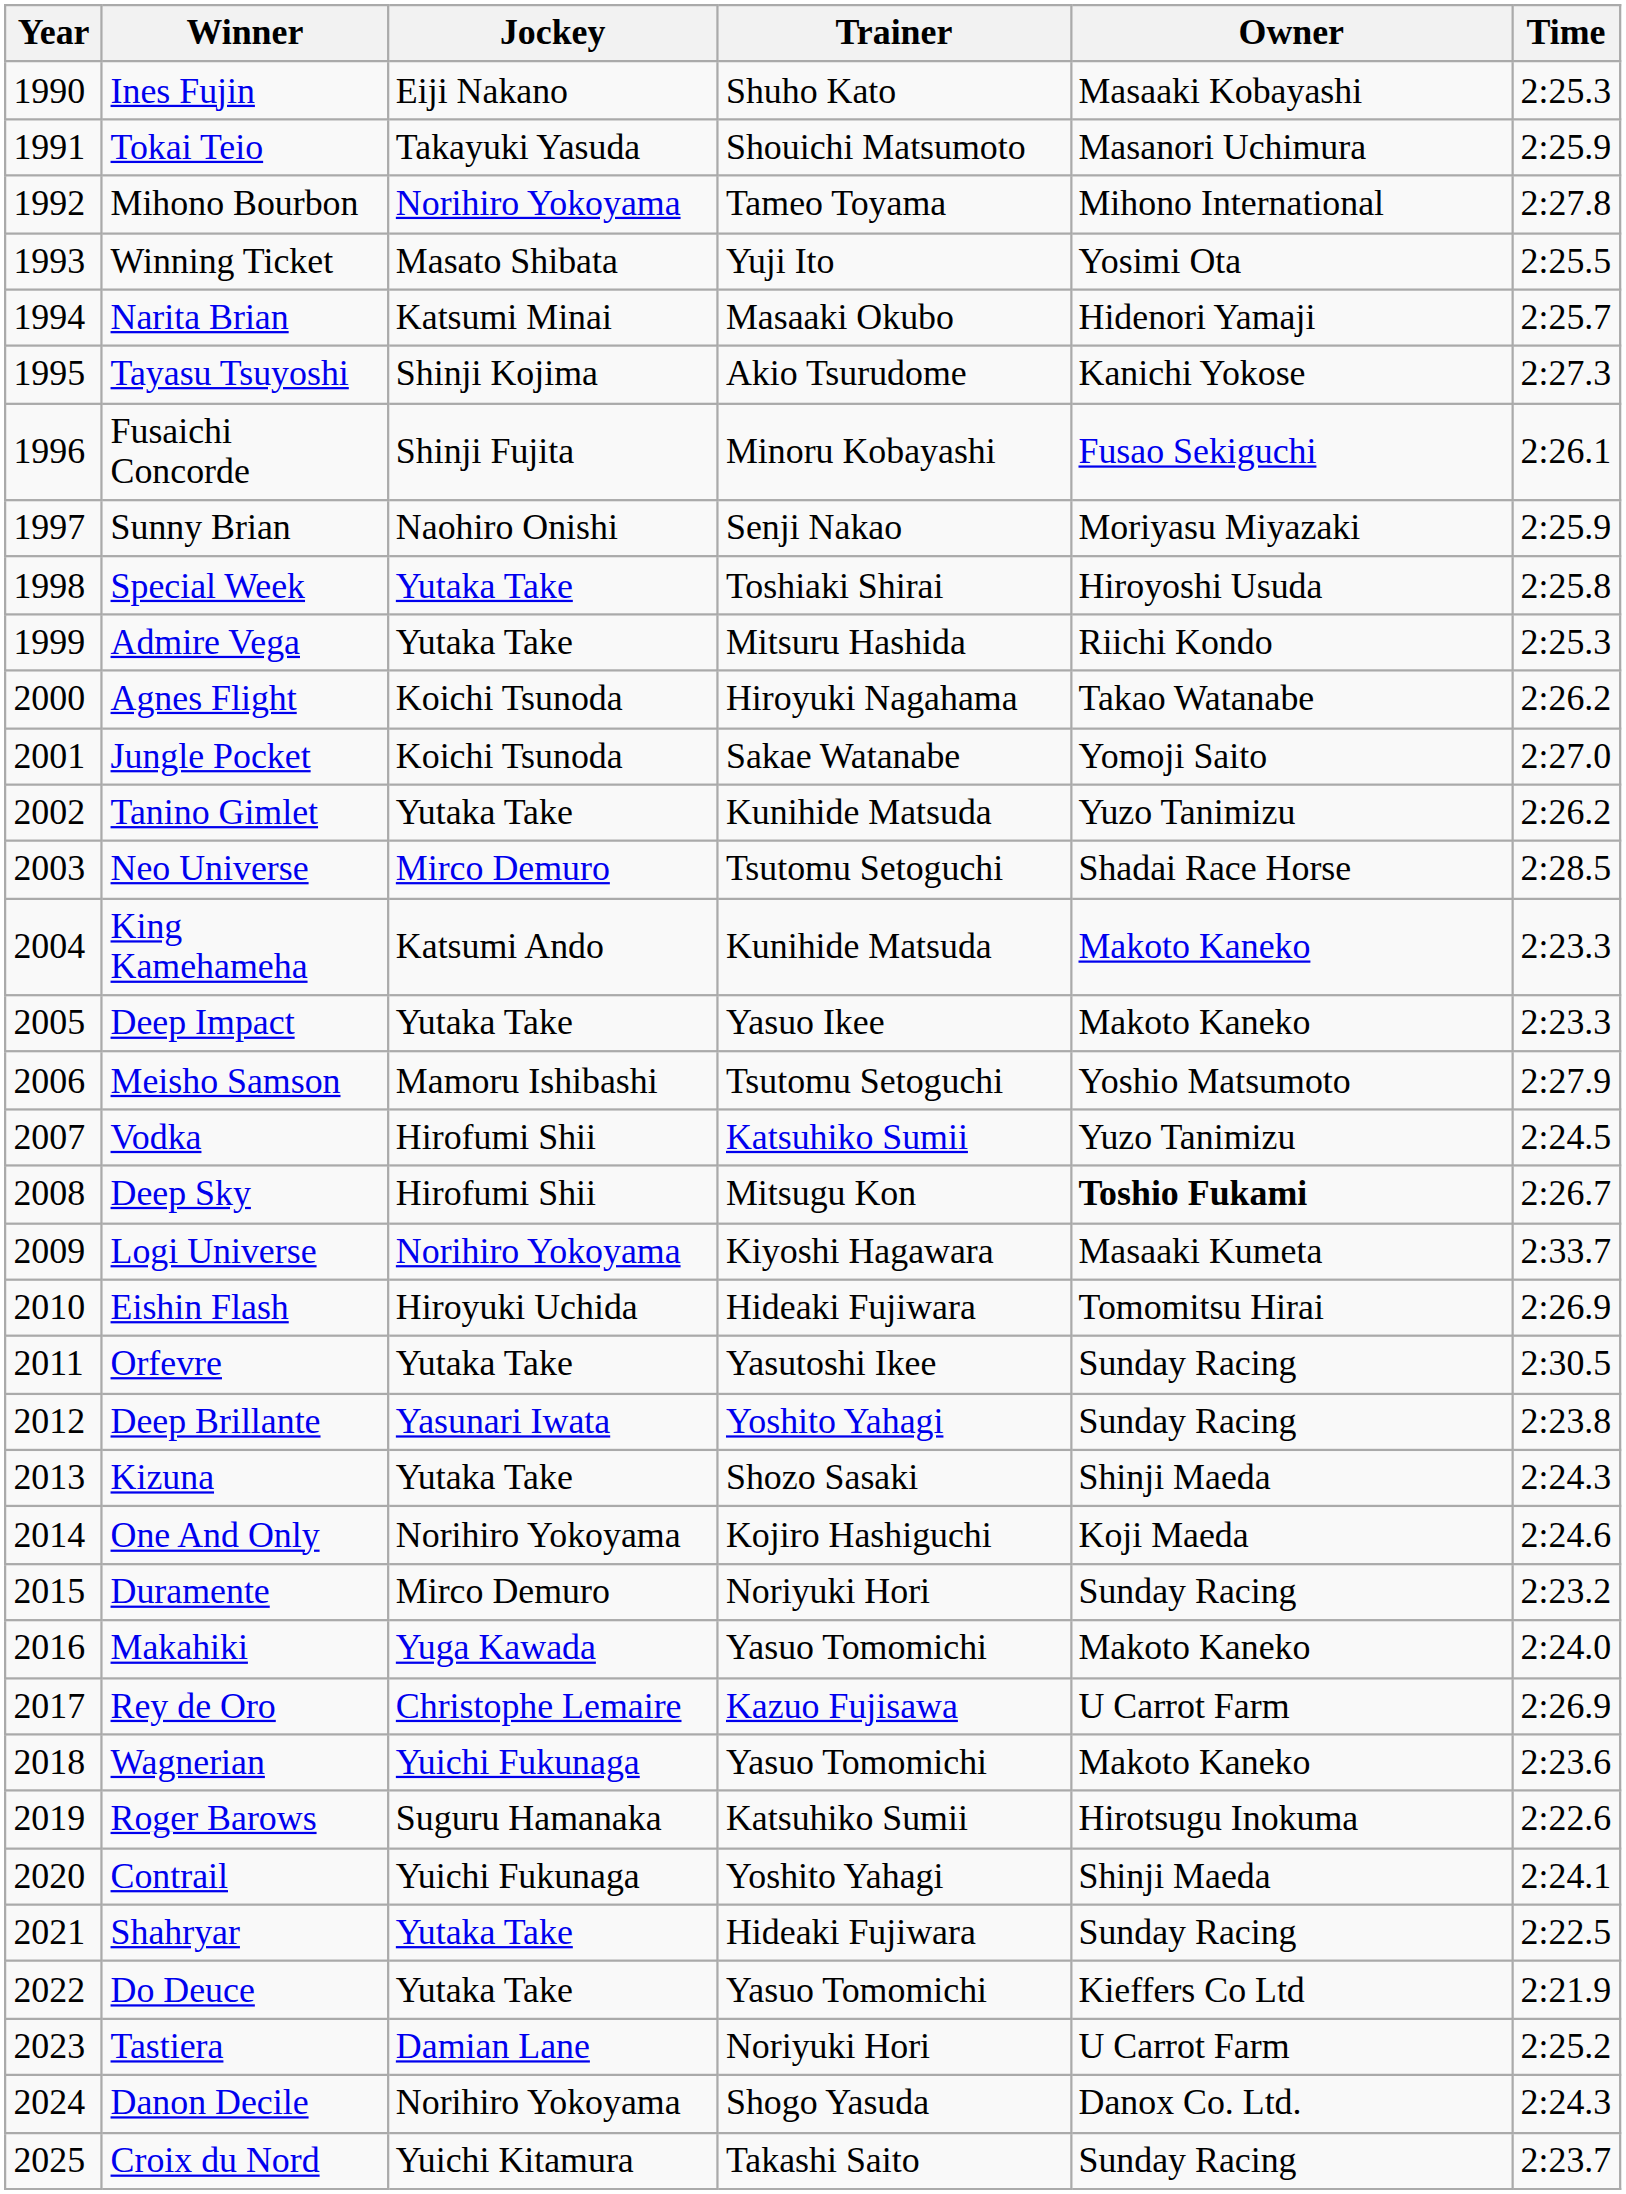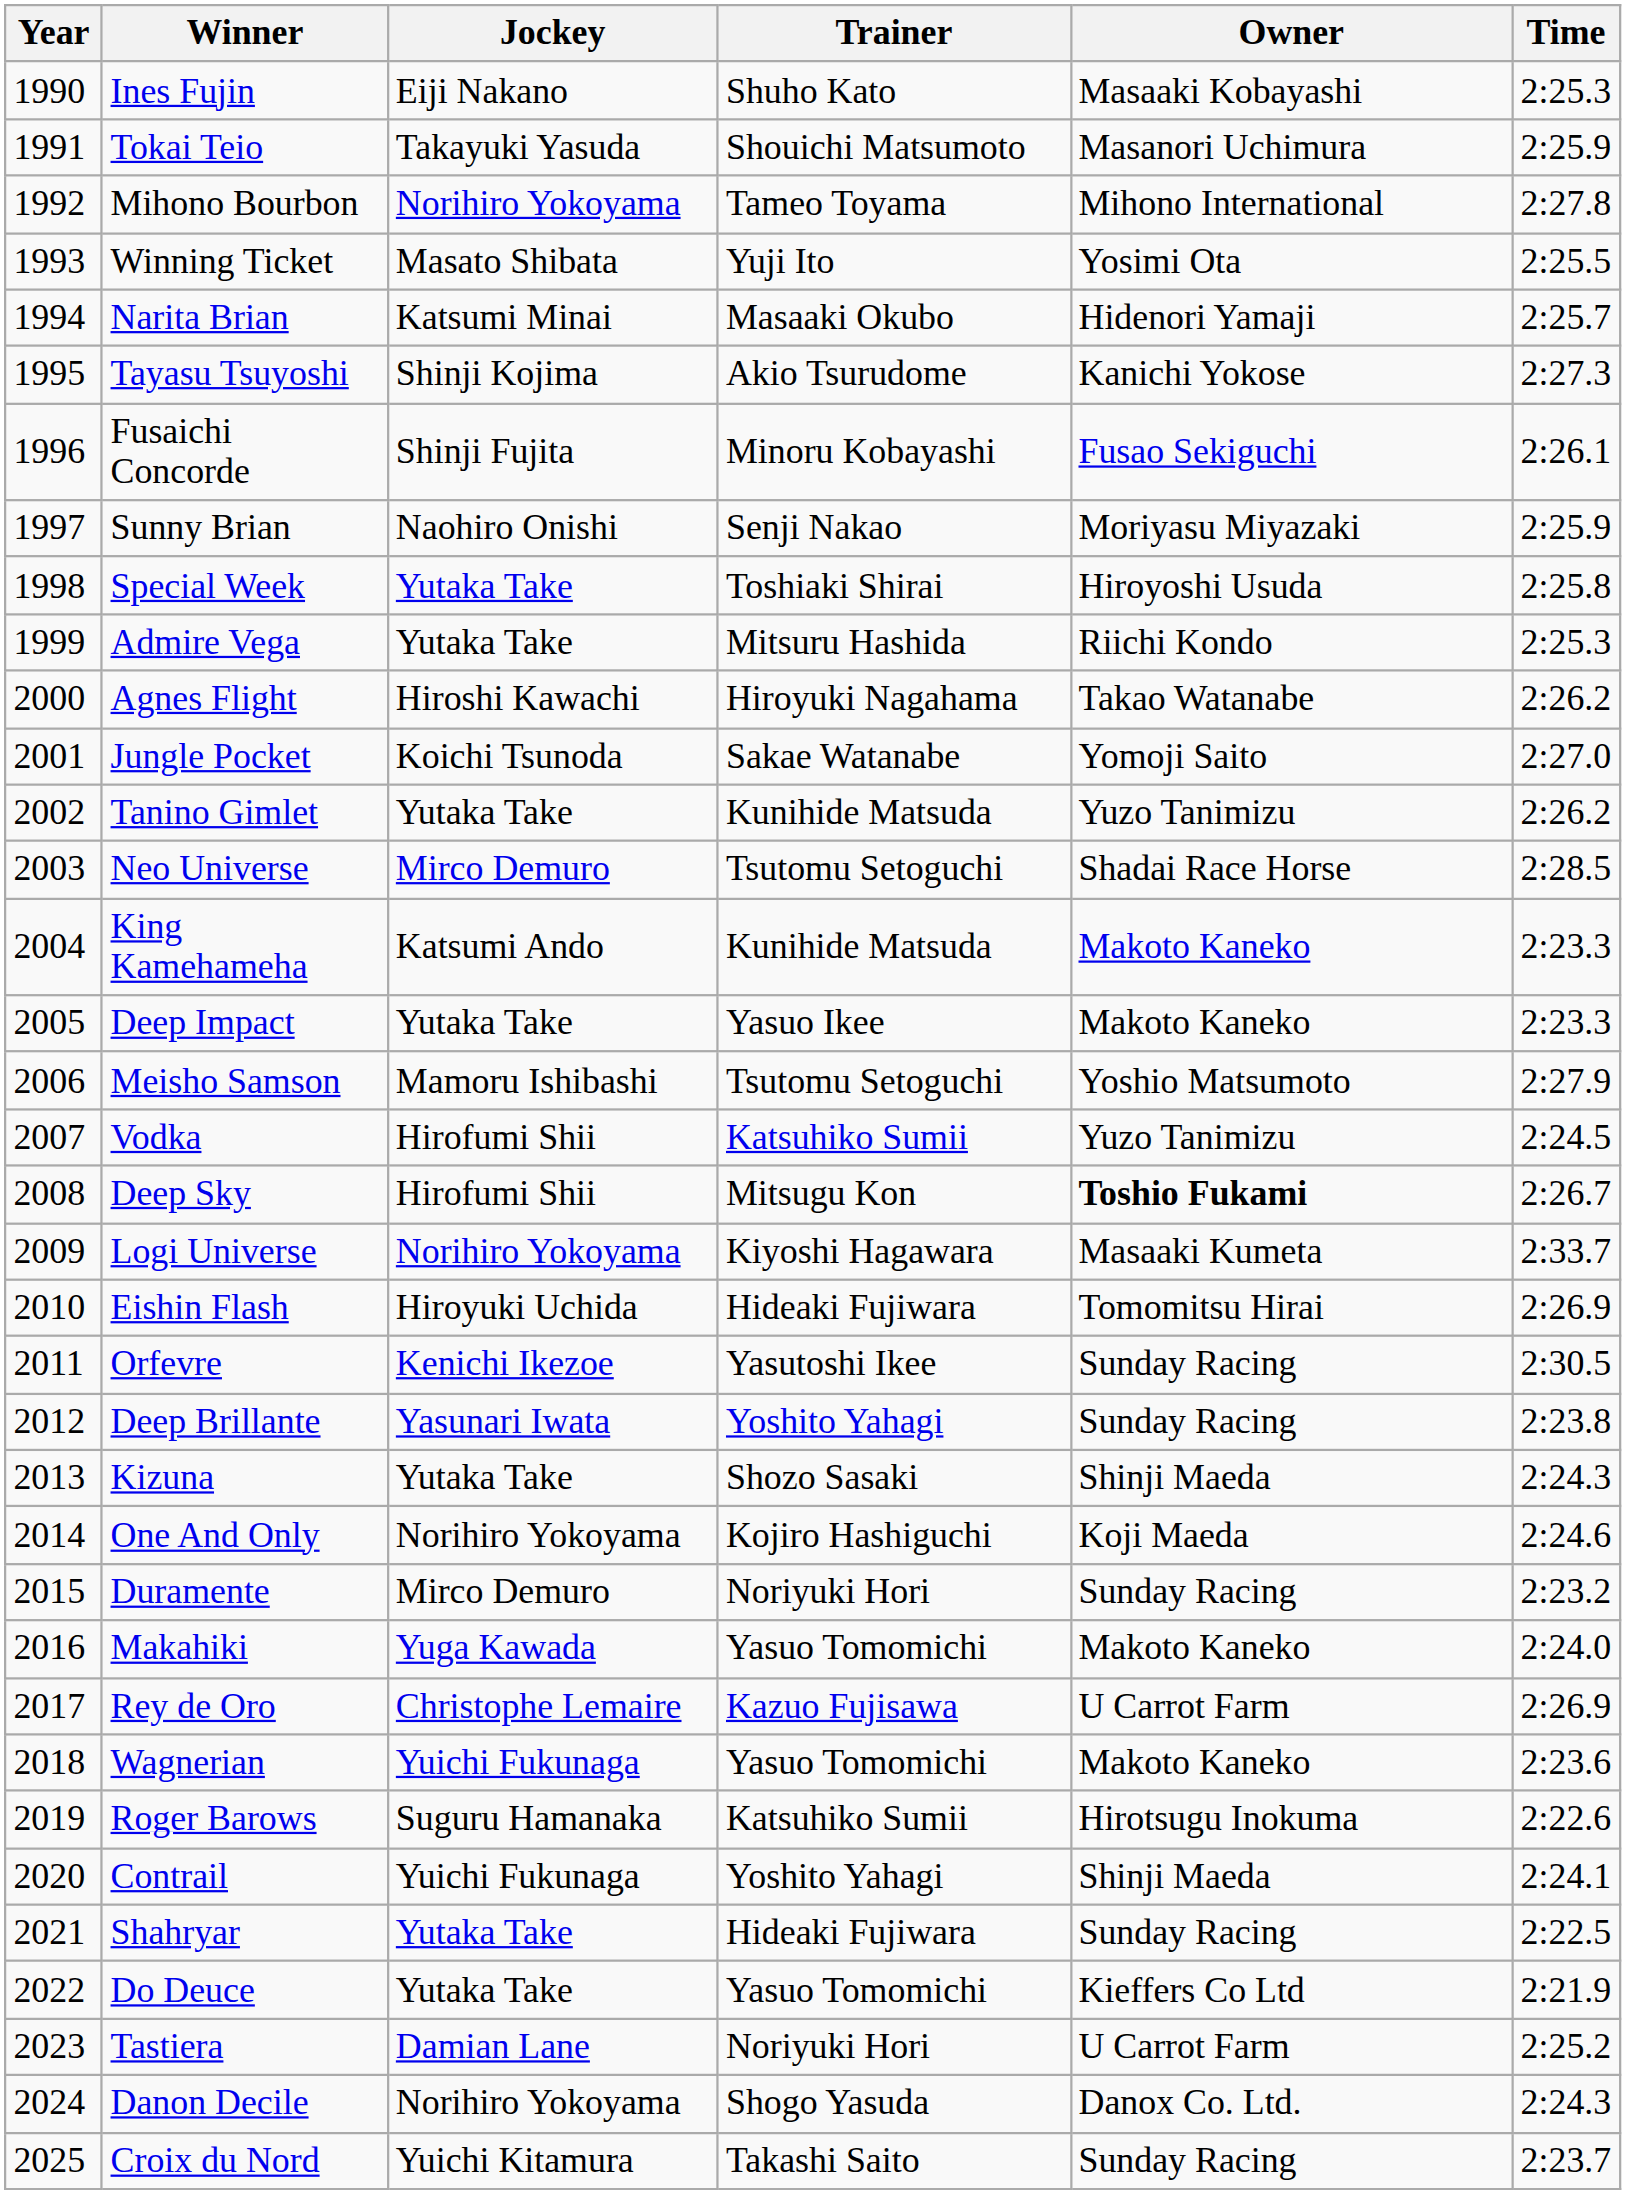Agnes Flight | Jockey: Koichi Tsunoda -> Hiroshi Kawachi
Orfevre | Jockey: Yutaka Take -> Kenichi Ikezoe
